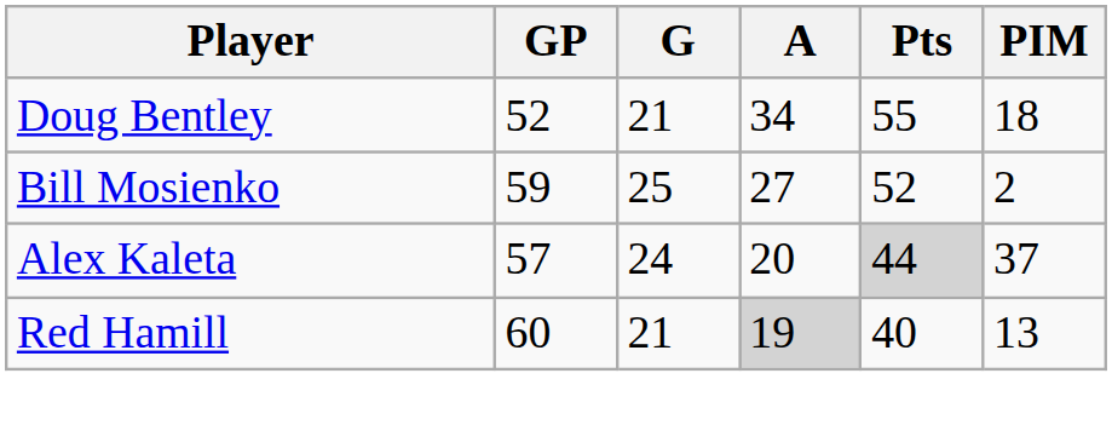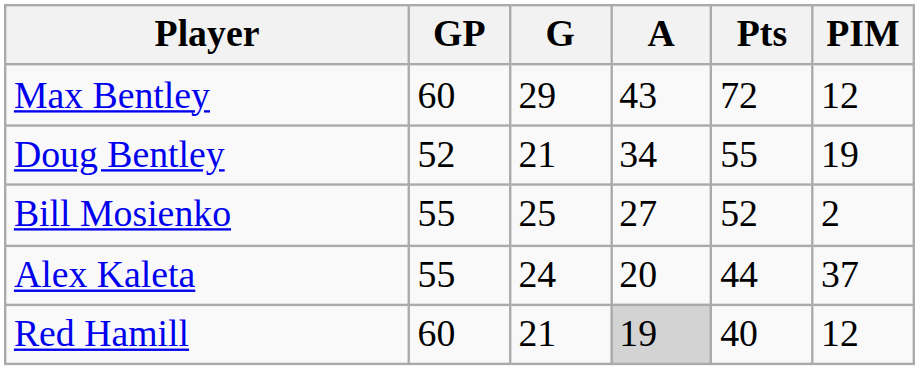+ row: Max Bentley | 60 | 29 | 43 | 72 | 12
Doug Bentley | PIM: 18 -> 19
Bill Mosienko | GP: 59 -> 55
Alex Kaleta | GP: 57 -> 55
Alex Kaleta | Pts: lightgrey background -> no background
Red Hamill | PIM: 13 -> 12
